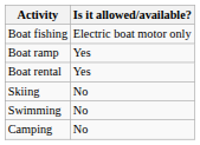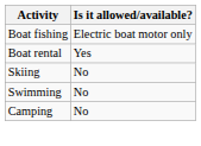- row: Boat ramp | Yes
